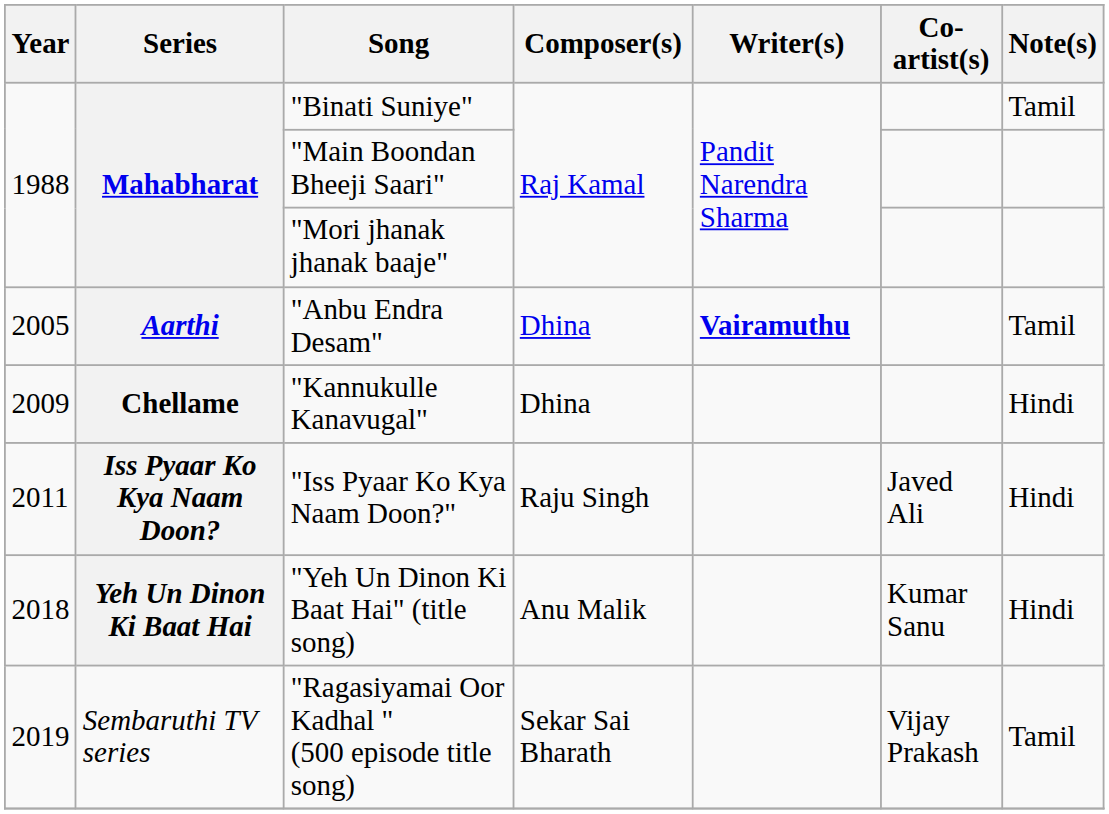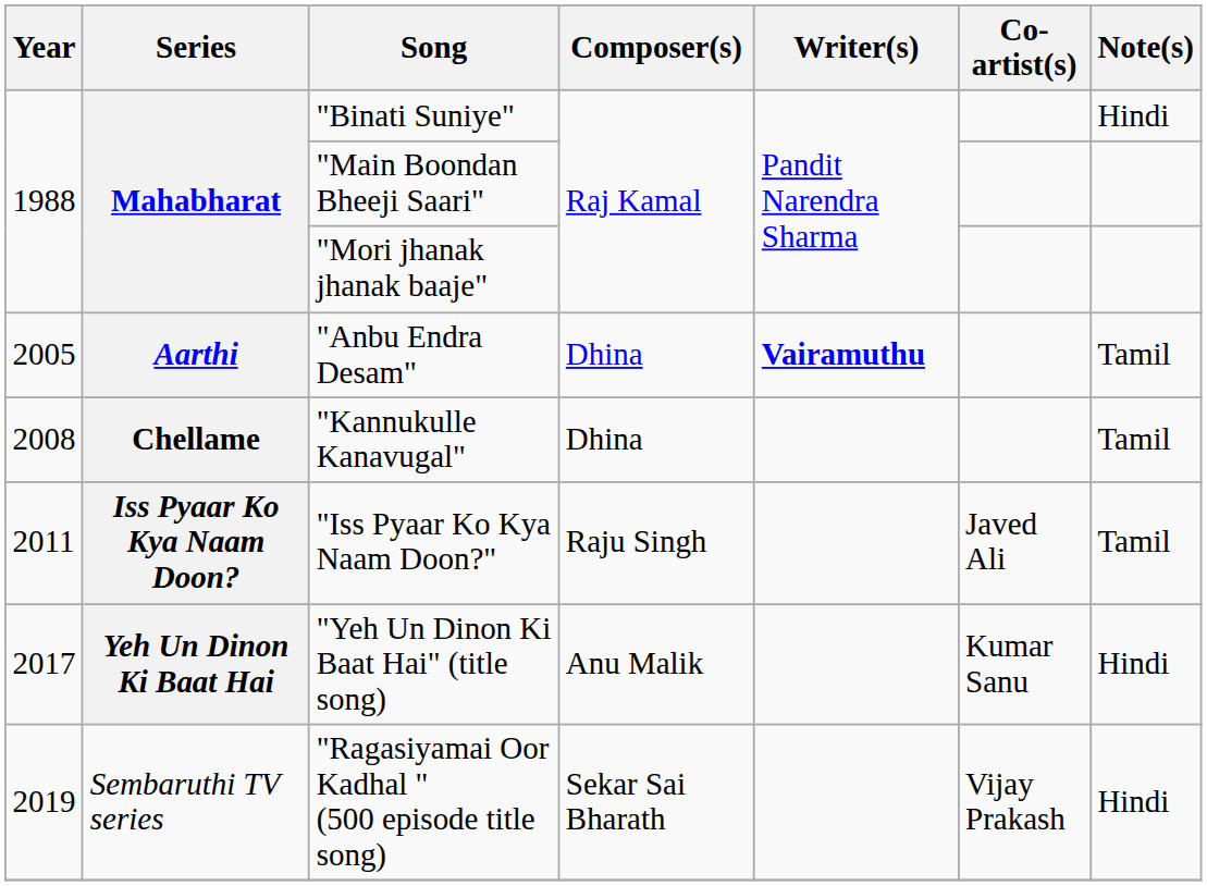"Binati Suniye" | Note(s): Tamil -> Hindi
"Kannukulle Kanavugal" | Year: 2009 -> 2008
"Kannukulle Kanavugal" | Note(s): Hindi -> Tamil
"Iss Pyaar Ko Kya Naam Doon?" | Note(s): Hindi -> Tamil
"Yeh Un Dinon Ki Baat Hai" (title song) | Year: 2018 -> 2017
"Ragasiyamai Oor Kadhal " (500 episode title song) | Note(s): Tamil -> Hindi
